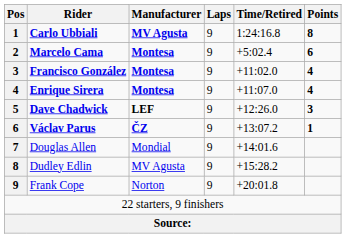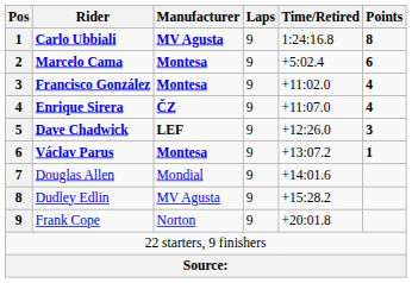Enrique Sirera | Manufacturer: Montesa -> ČZ
Václav Parus | Manufacturer: ČZ -> Montesa
